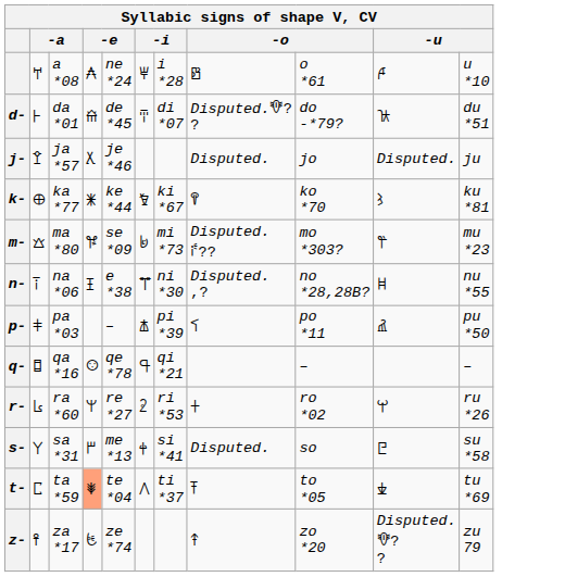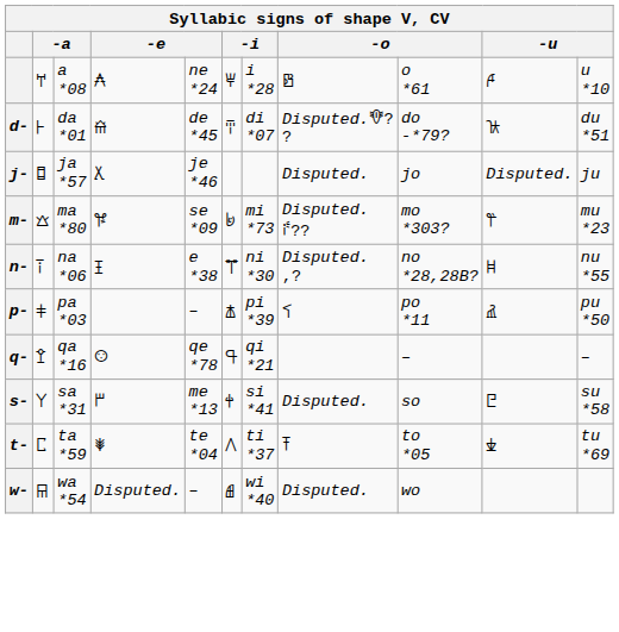ja *57 | column 2: 𐘌 -> 𐘱
- row: k- | 𐘾 | ka *77 | 𐘥 | ke *44 | 𐘸 | ki *67 | 𐘺 | ko *70 | 𐙂 | ku *81
qa *16 | column 2: 𐘱 -> 𐘌
- row: r- | 𐘴 | ra *60 | 𐘙 | re *27 | 𐘭 | ri *53 | 𐘁 | ro *02 | 𐘘 | ru *26
ta *59 | column 4: lightsalmon background -> no background
+ row: w- | 𐘮 | wa *54 | Disputed. | – | 𐘣 | wi *40 | Disputed. | wo
- row: z- | 𐘍 | za *17 | 𐘼 | ze *74 | 𐘎 | zo *20 | Disputed. 𐙀? ? | zu 79
